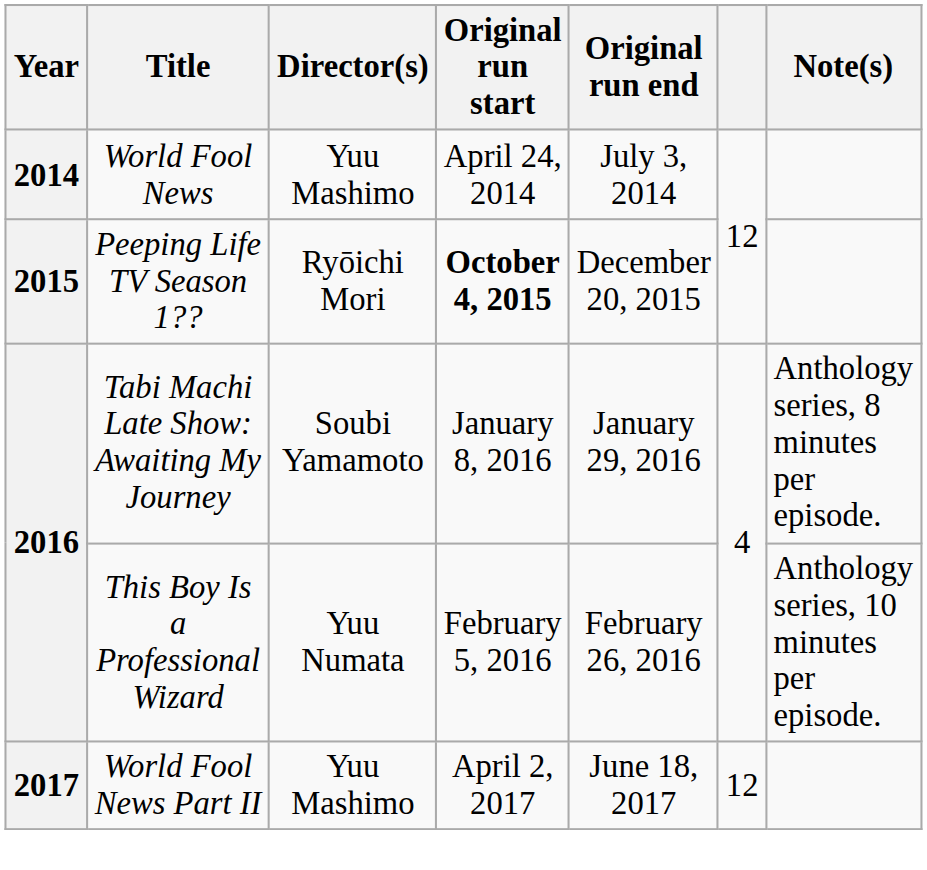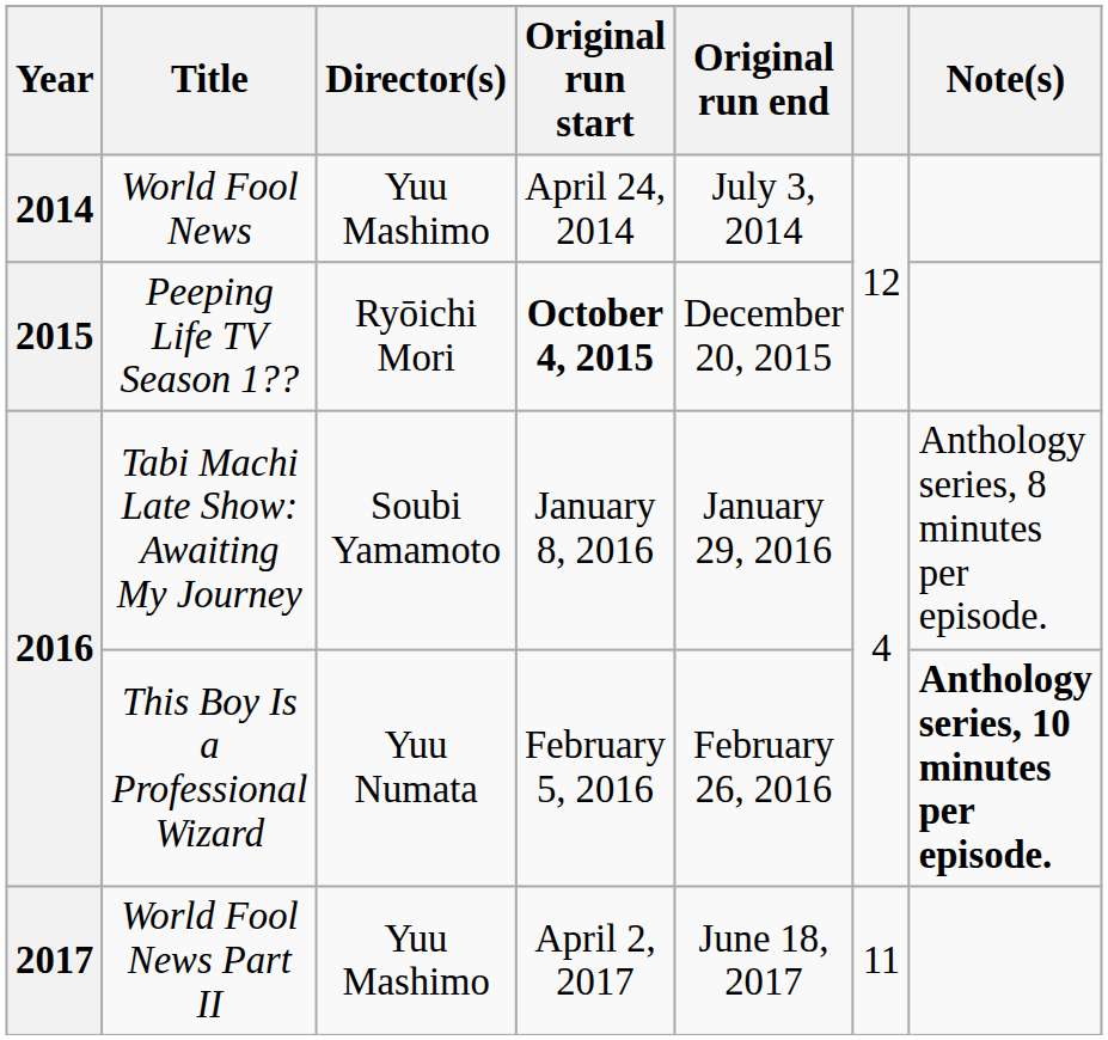This Boy Is a Professional Wizard | Note(s): normal -> bold
World Fool News Part II | column 6: 12 -> 11
